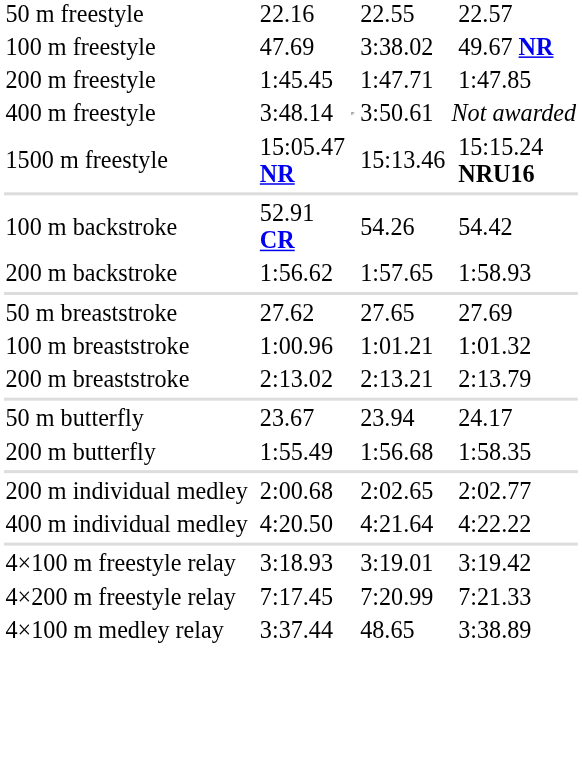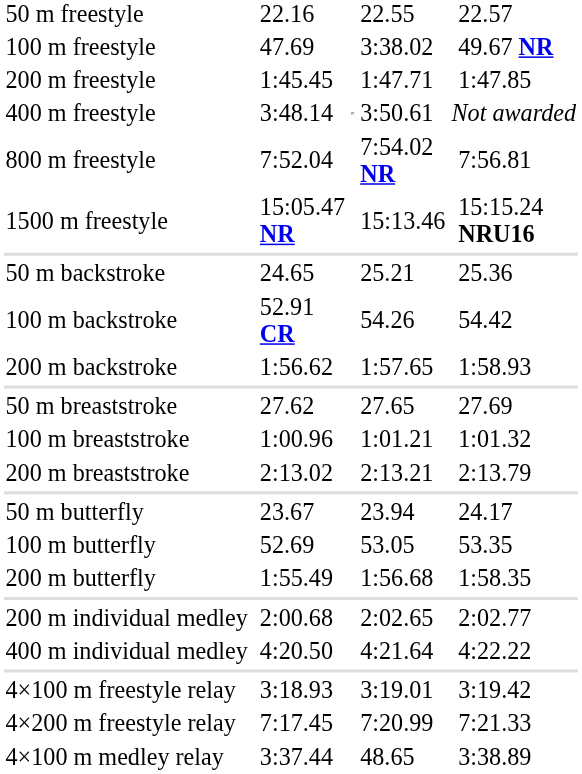+ row: 800 m freestyle | 7:52.04 | 7:54.02 NR | 7:56.81
+ row: 50 m backstroke | 24.65 | 25.21 | 25.36
+ row: 100 m butterfly | 52.69 | 53.05 | 53.35
